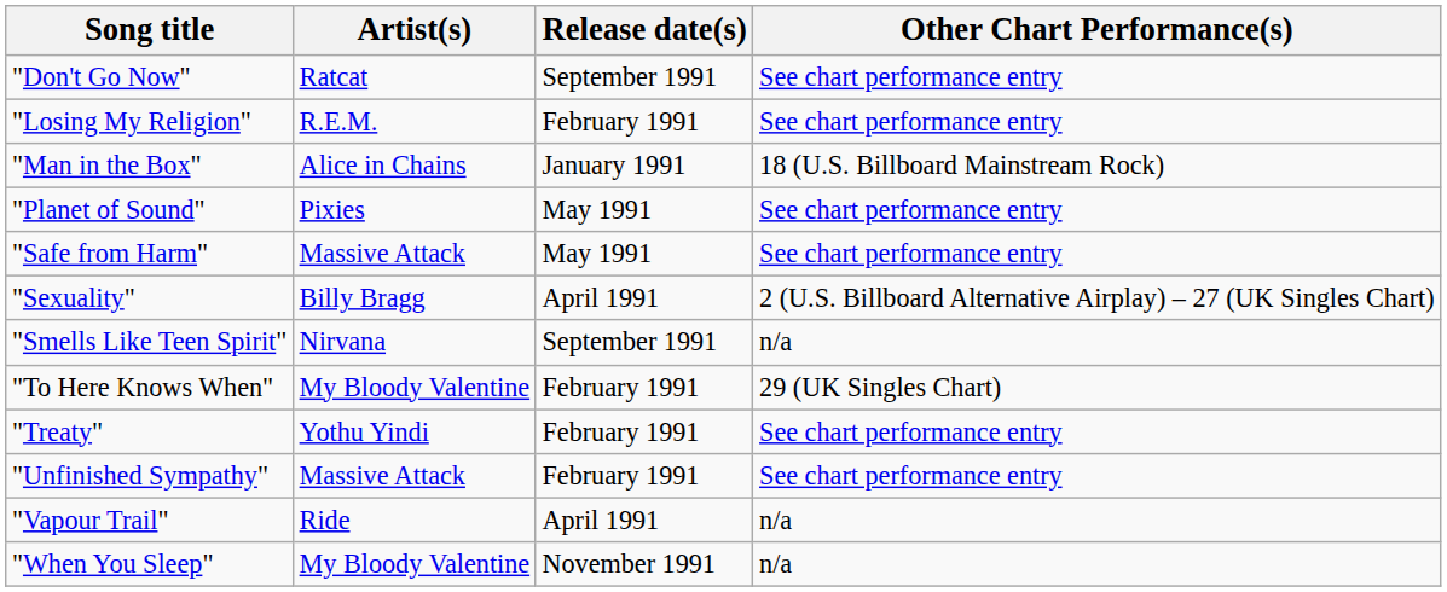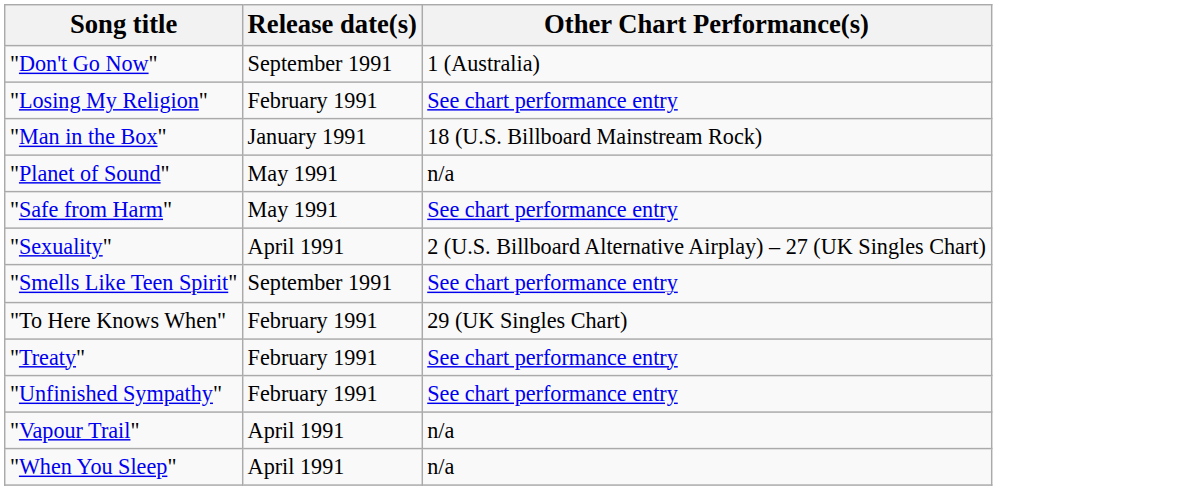- column: Artist(s) | Ratcat | R.E.M. | Alice in Chains | Pixies | Massive Attack | Billy Bragg | Nirvana | My Bloody Valentine | Yothu Yindi | Massive Attack | Ride | My Bloody Valentine
"Don't Go Now" | Other Chart Performance(s): See chart performance entry -> 1 (Australia)
"Planet of Sound" | Other Chart Performance(s): See chart performance entry -> n/a
"Smells Like Teen Spirit" | Other Chart Performance(s): n/a -> See chart performance entry
"When You Sleep" | Release date(s): November 1991 -> April 1991
